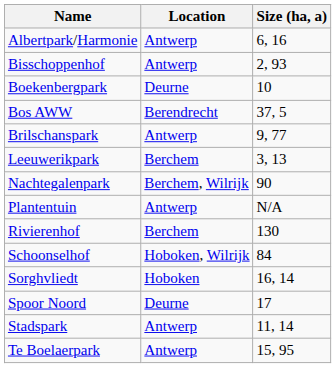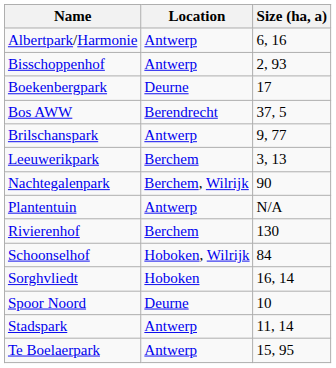Boekenbergpark | Size (ha, a): 10 -> 17
Spoor Noord | Size (ha, a): 17 -> 10
